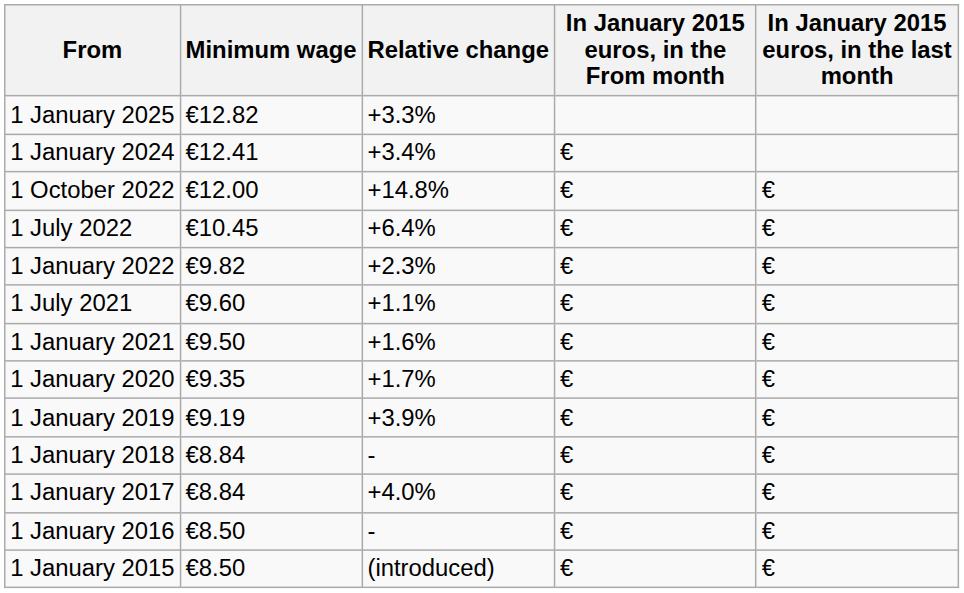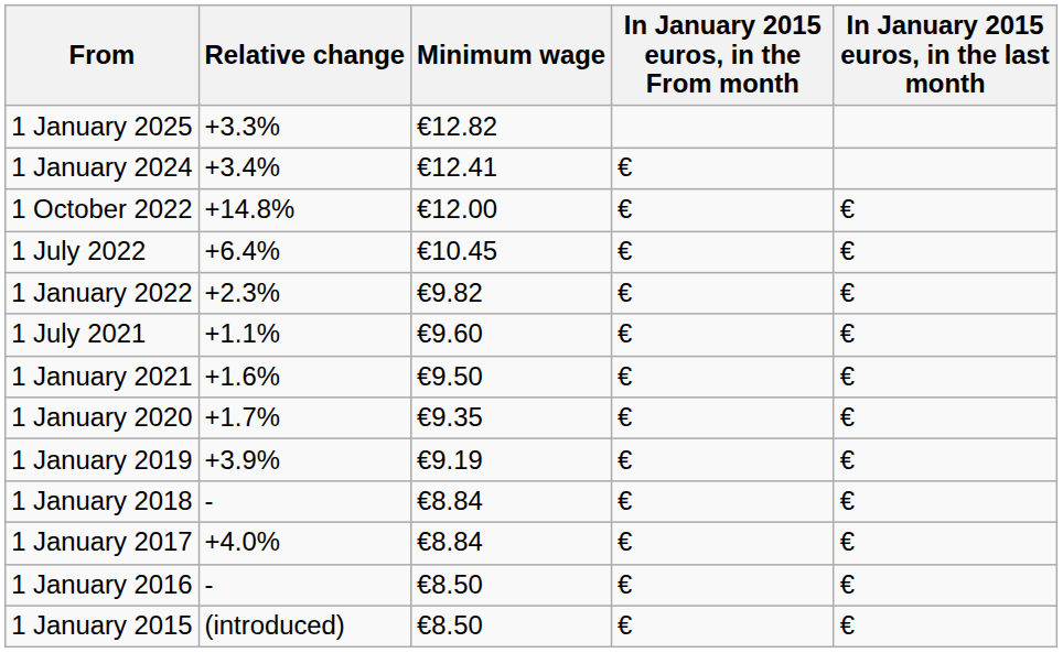columns swapped: Minimum wage <-> Relative change
